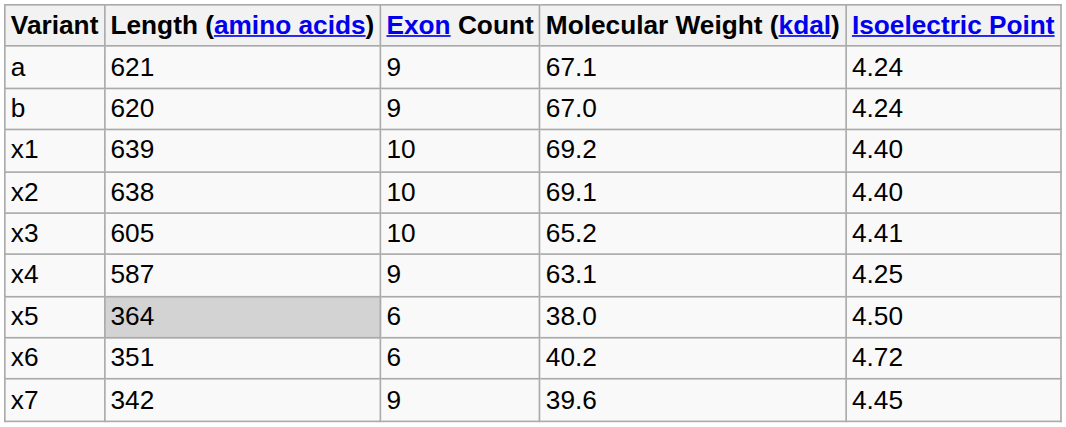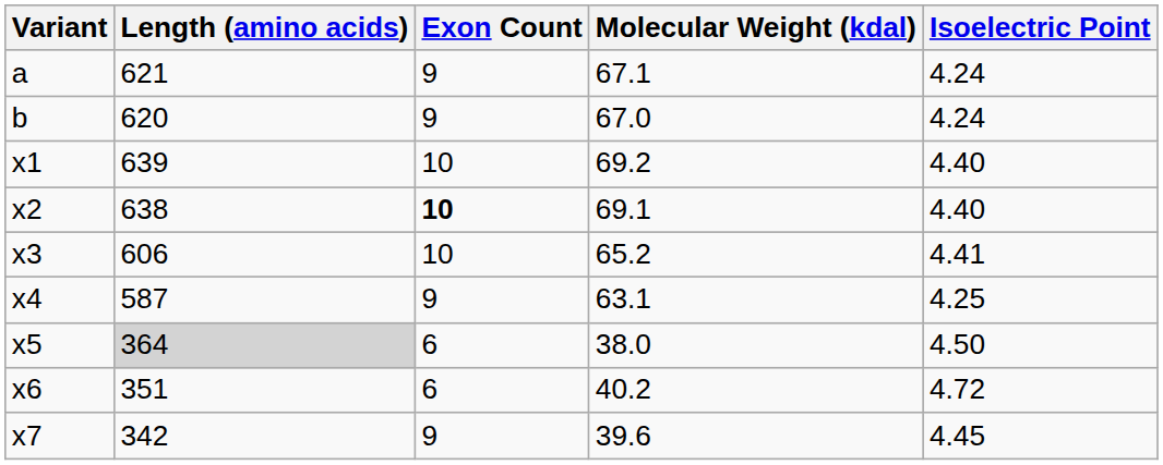x2 | Exon Count: normal -> bold
x3 | Length (amino acids): 605 -> 606
